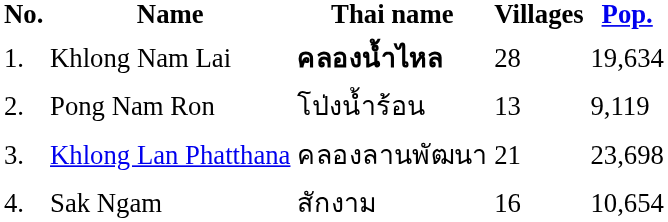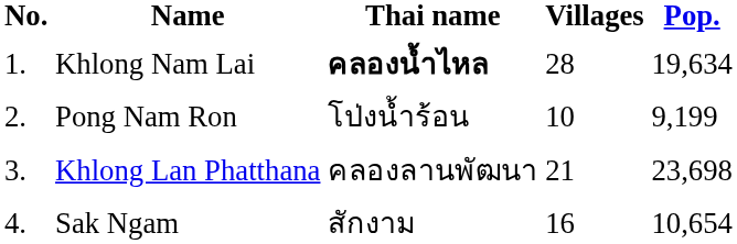Pong Nam Ron | Villages: 13 -> 10
Pong Nam Ron | Pop.: 9,119 -> 9,199
